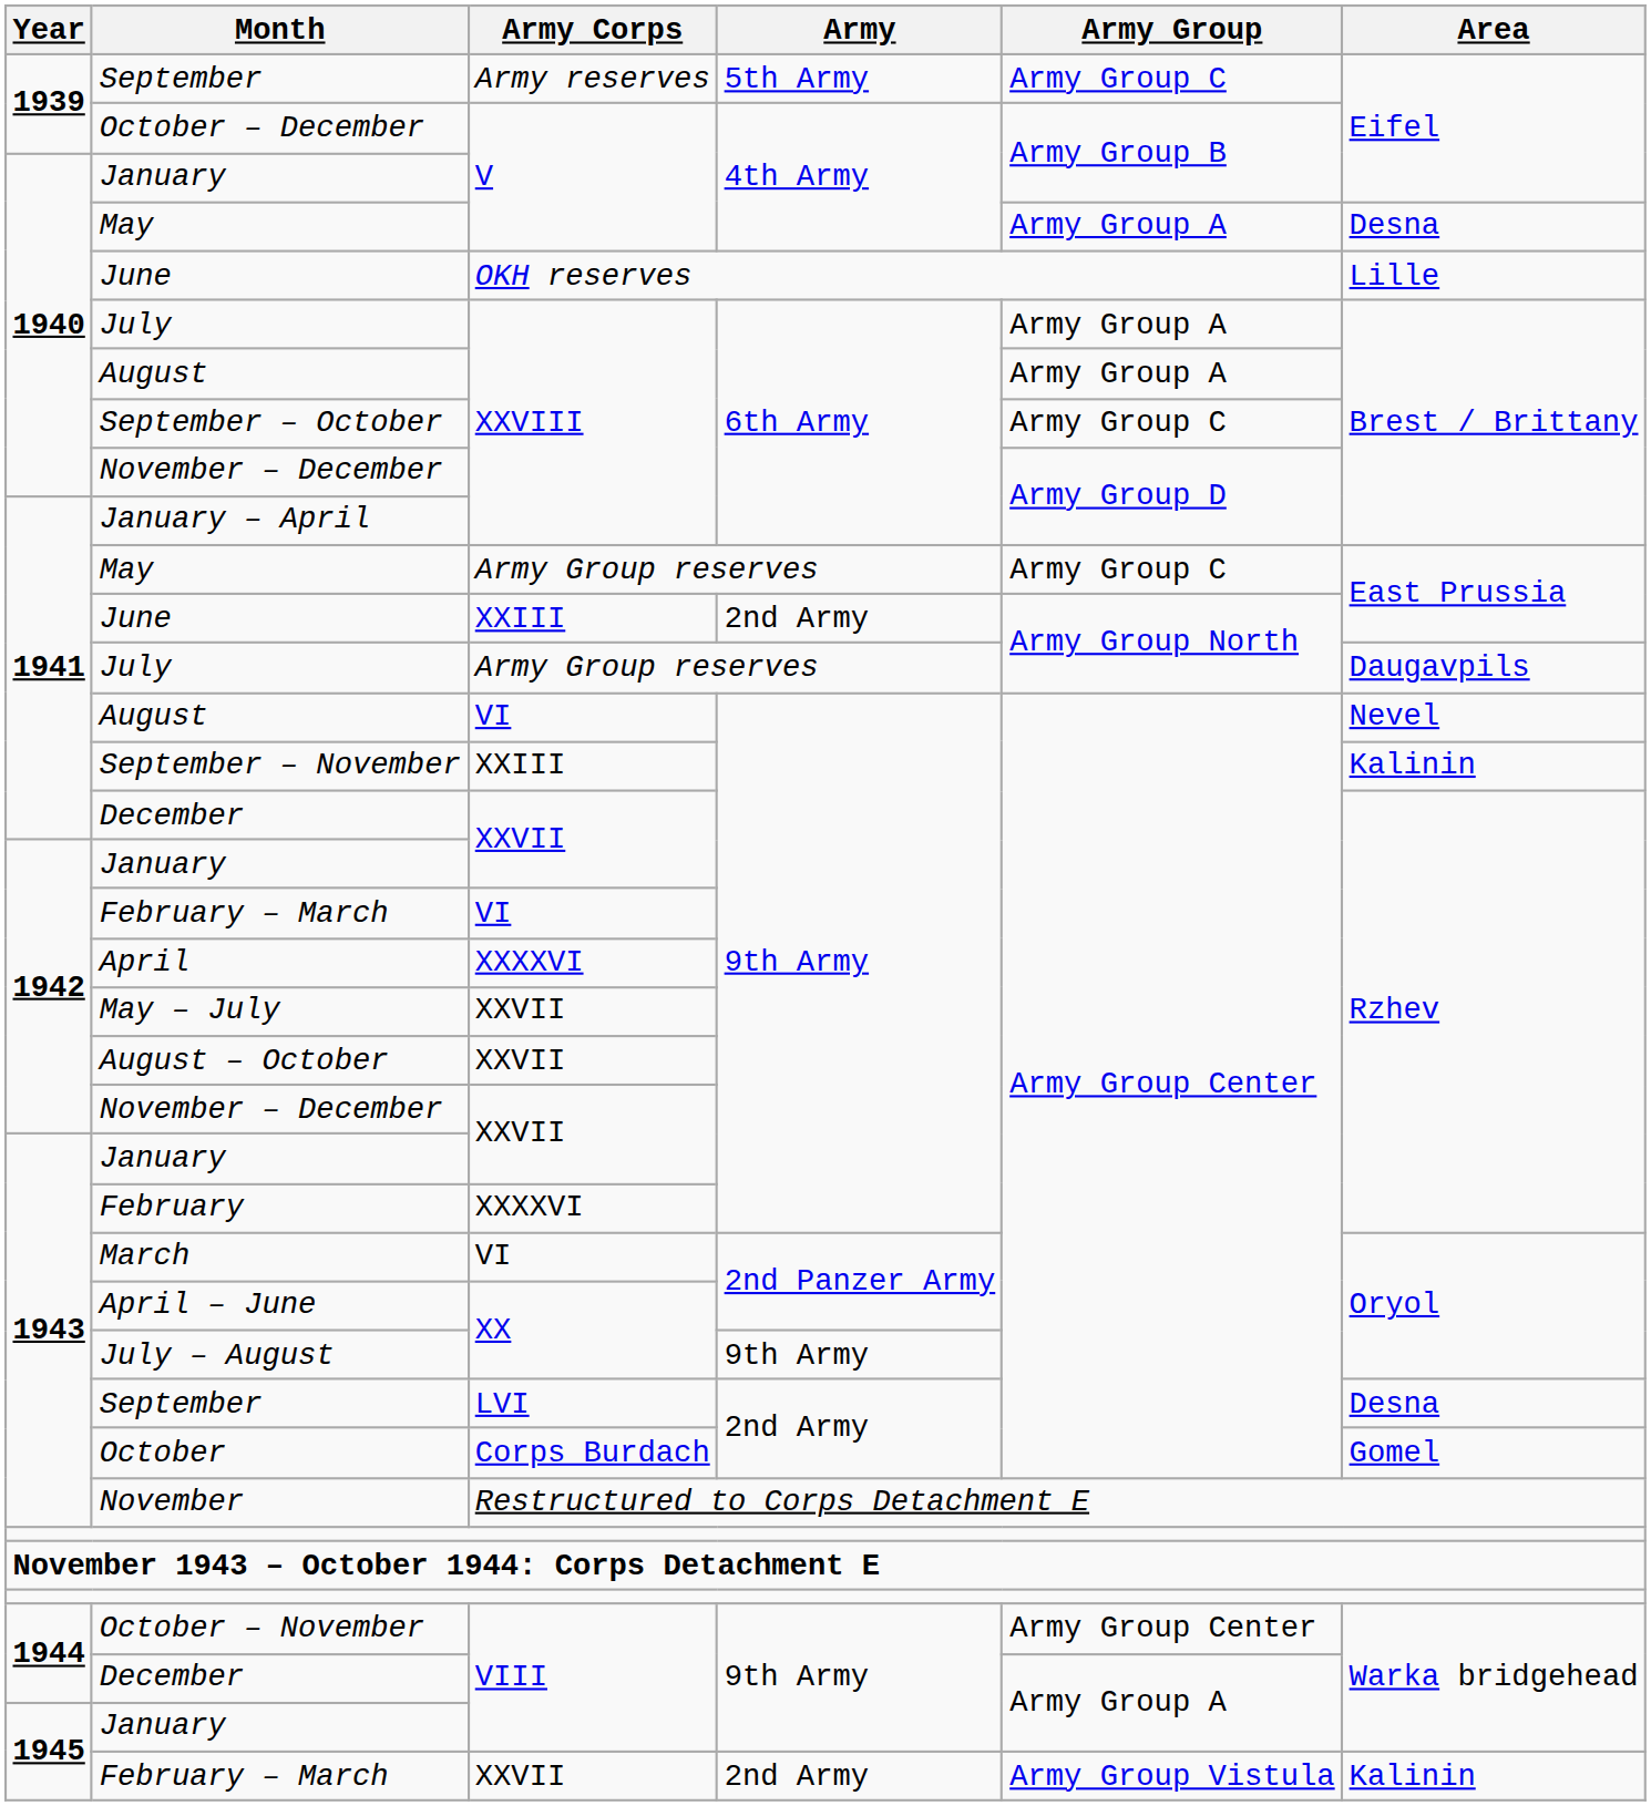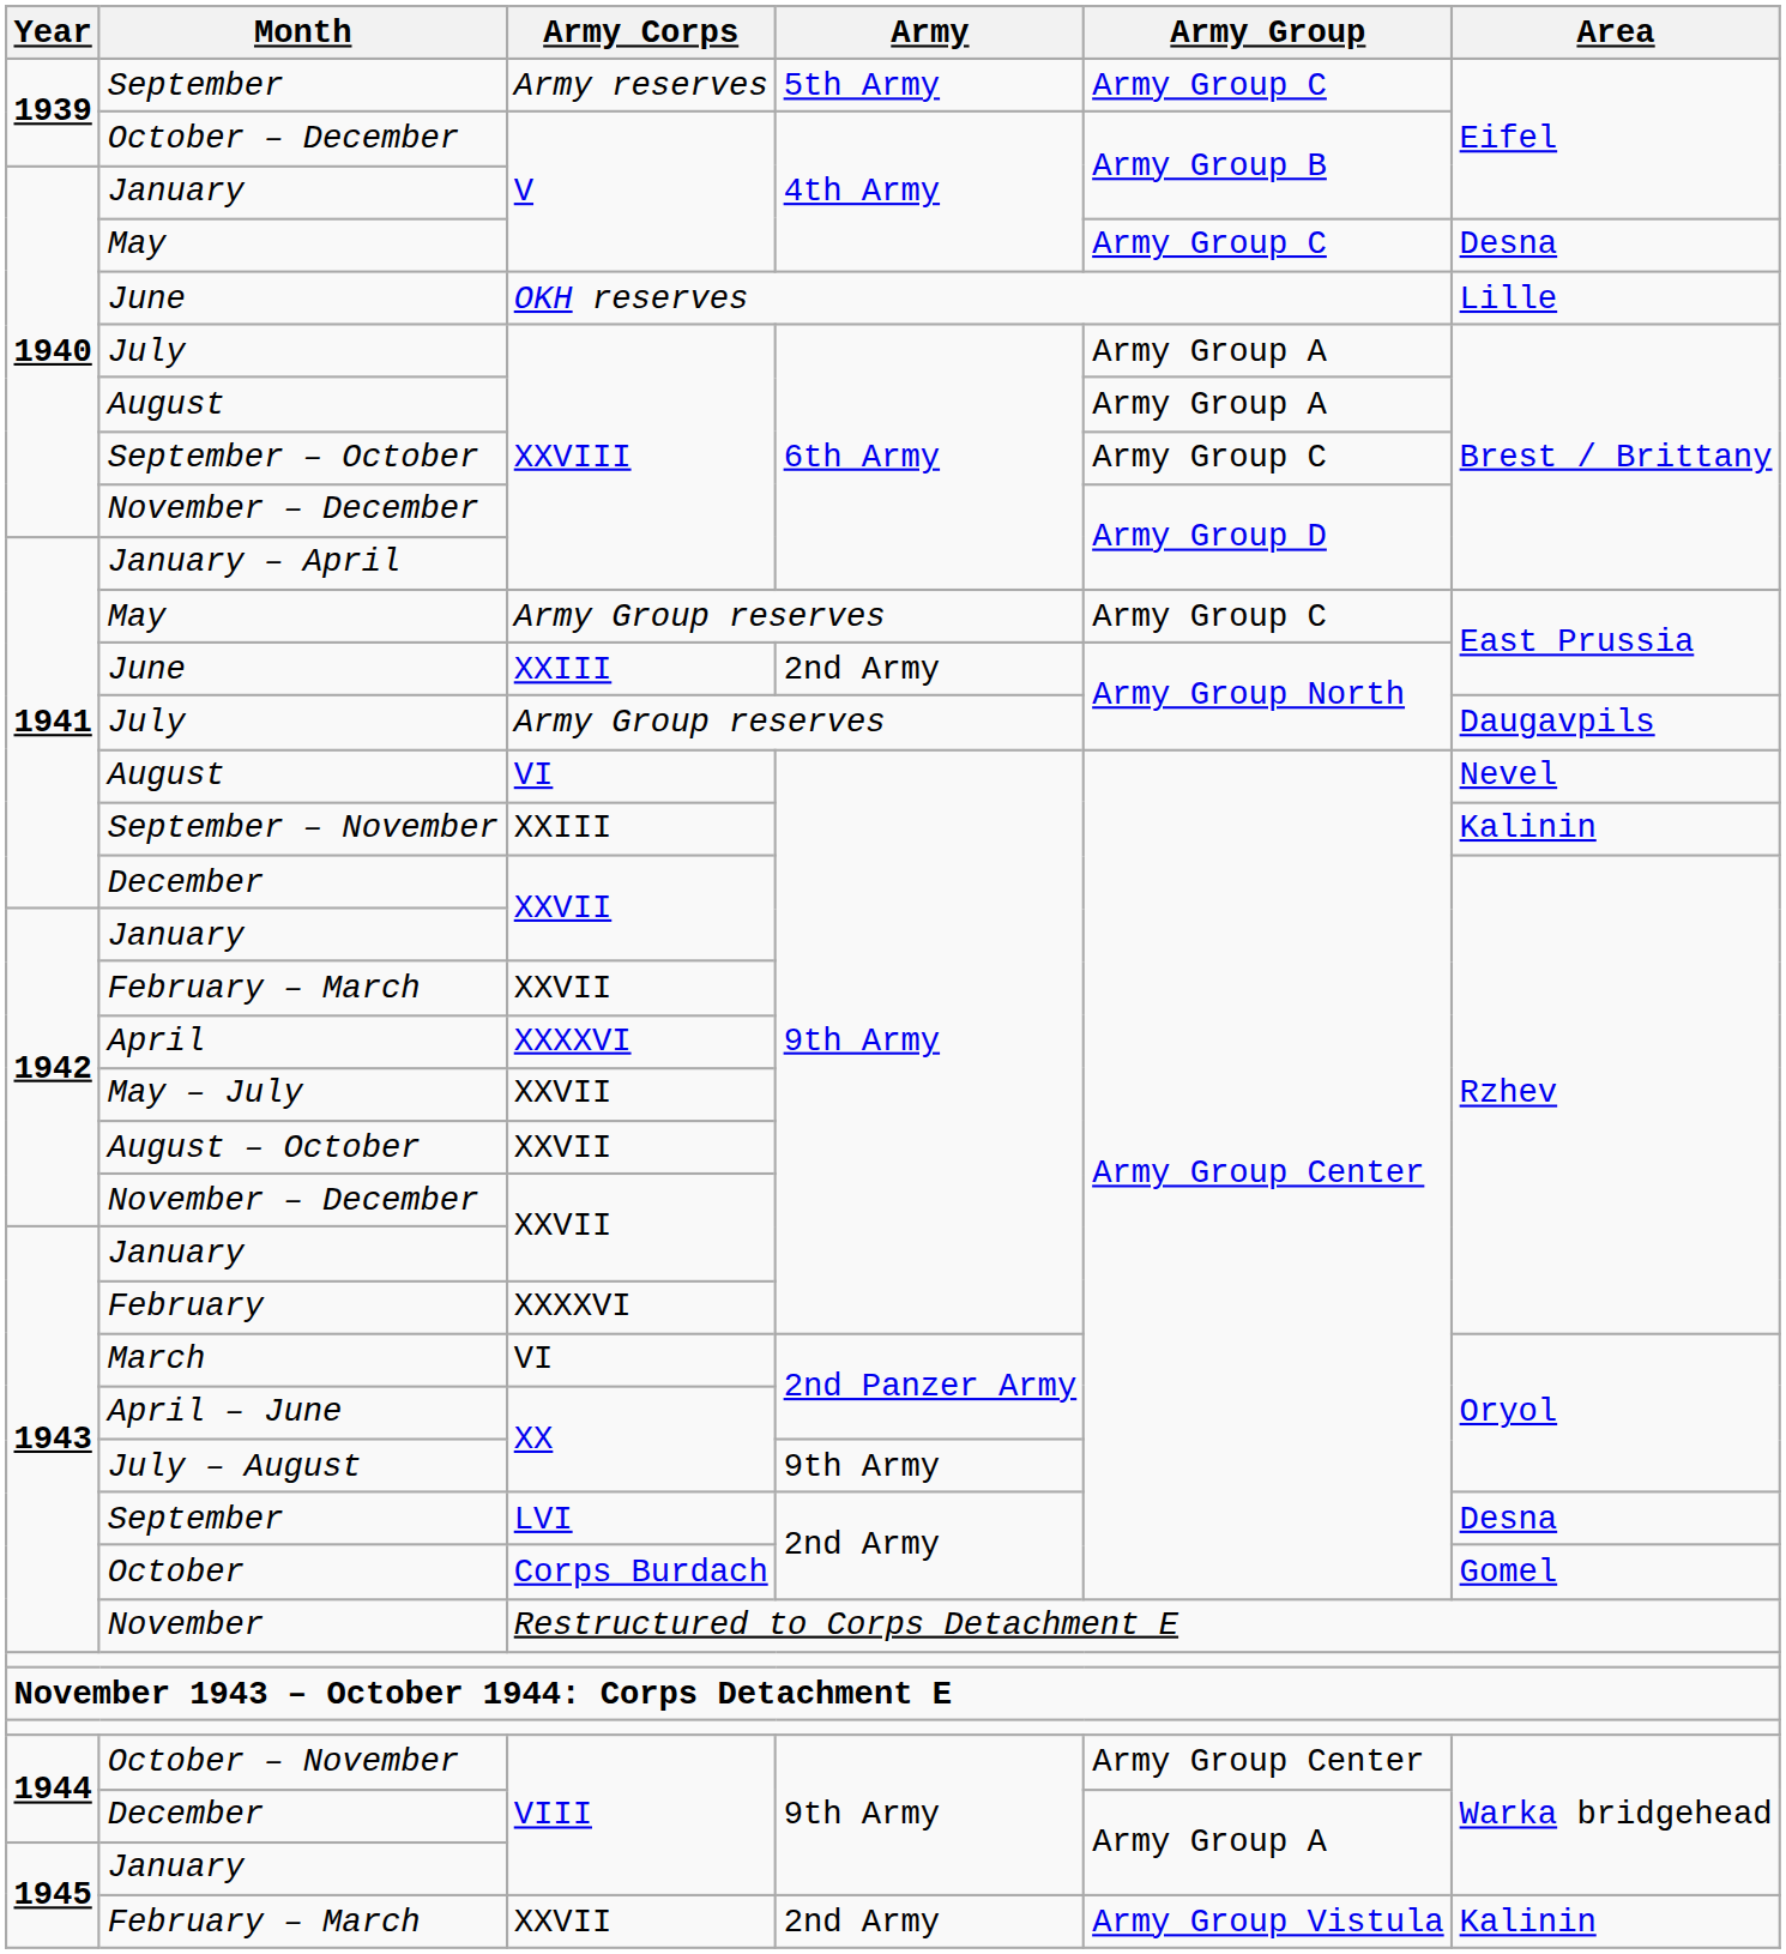1940 / May | Army Group: Army Group A -> Army Group C
1942 / February – March | Army Corps: VI -> XXVII
